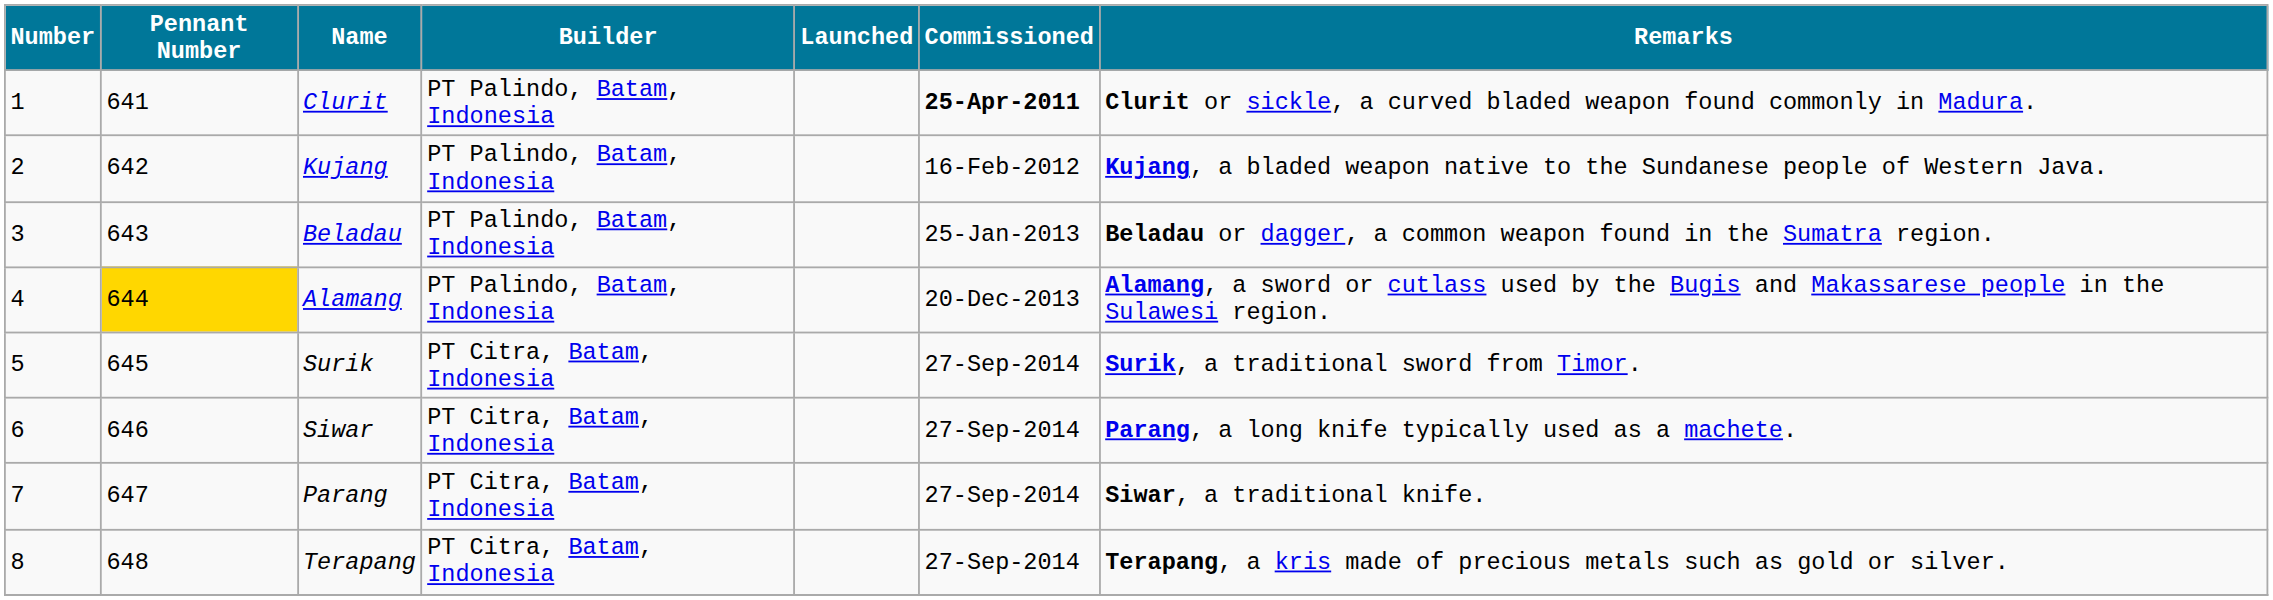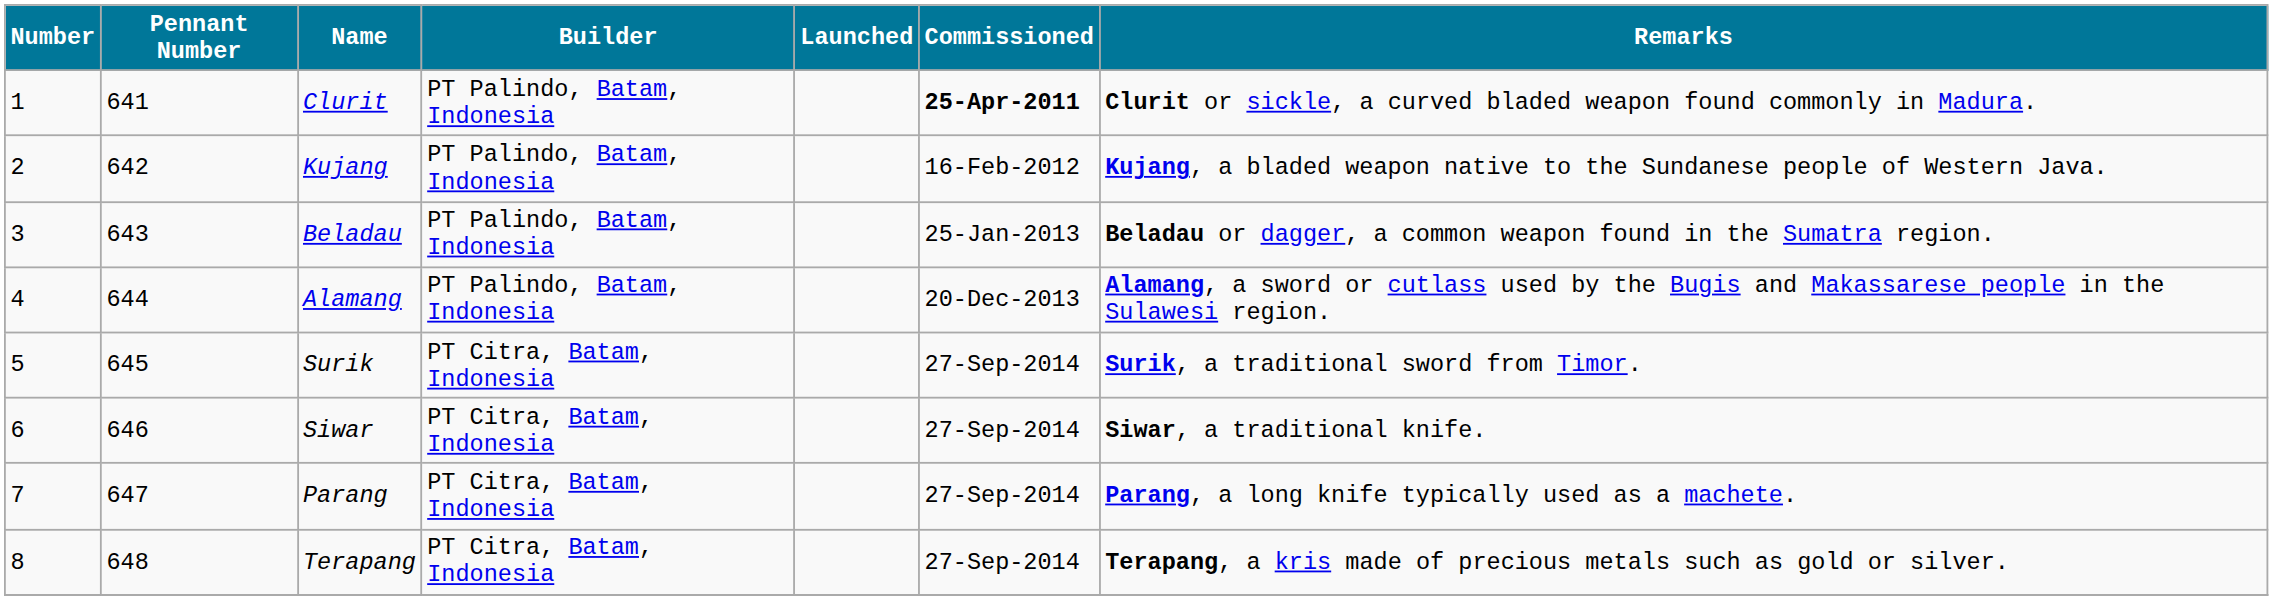Alamang | Pennant Number: gold background -> no background
Siwar | Remarks: Parang, a long knife typically used as a machete. -> Siwar, a traditional knife.
Parang | Remarks: Siwar, a traditional knife. -> Parang, a long knife typically used as a machete.
